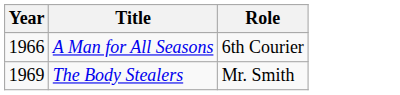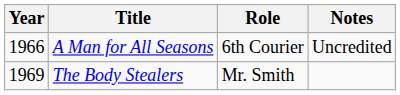+ column: Notes | Uncredited
